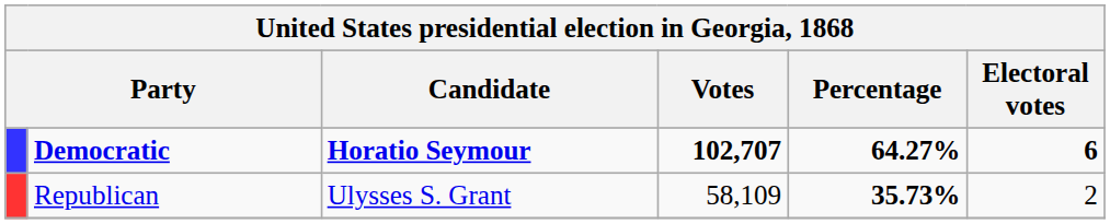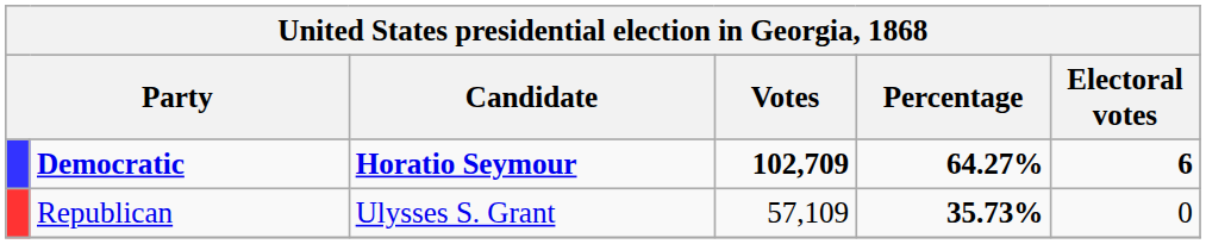Democratic | Votes: 102,707 -> 102,709
Republican | Votes: 58,109 -> 57,109
Republican | Electoral votes: 2 -> 0
